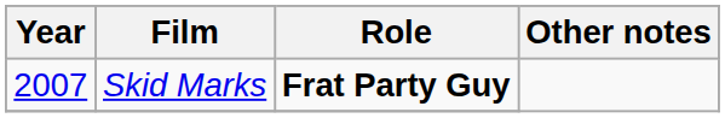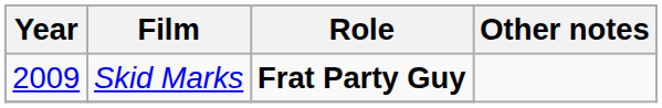Skid Marks | Year: 2007 -> 2009
